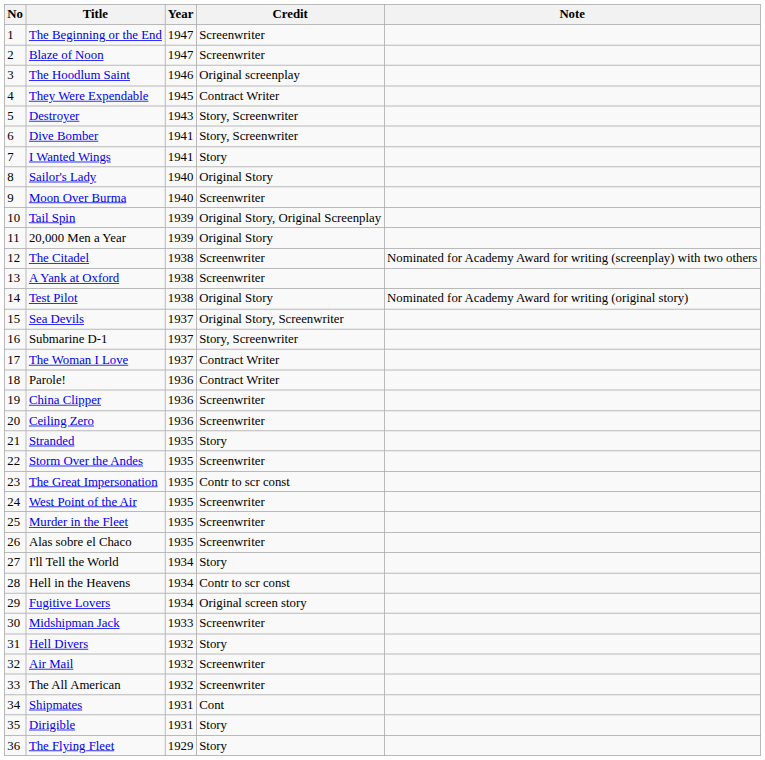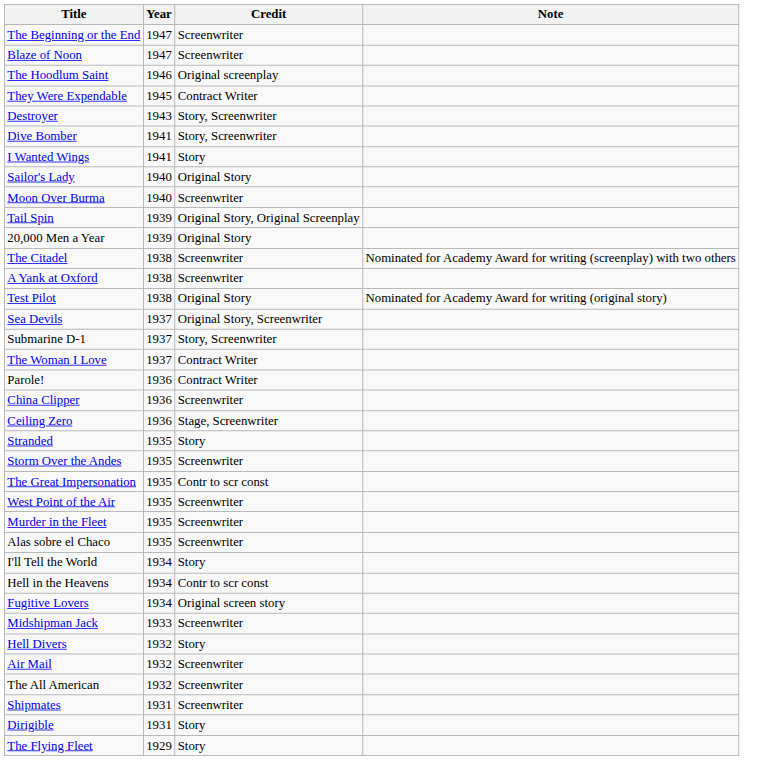- column: No | 1 | 2 | 3 | 4 | 5 | 6 | 7 | 8 | 9 | 10 | 11 | 12 | 13 | 14 | 15 | 16 | 17 | 18 | 19 | 20 | 21 | 22 | 23 | 24 | 25 | 26 | 27 | 28 | 29 | 30 | 31 | 32 | 33 | 34 | 35 | 36
Ceiling Zero | Credit: Screenwriter -> Stage, Screenwriter
Shipmates | Credit: Cont -> Screenwriter
